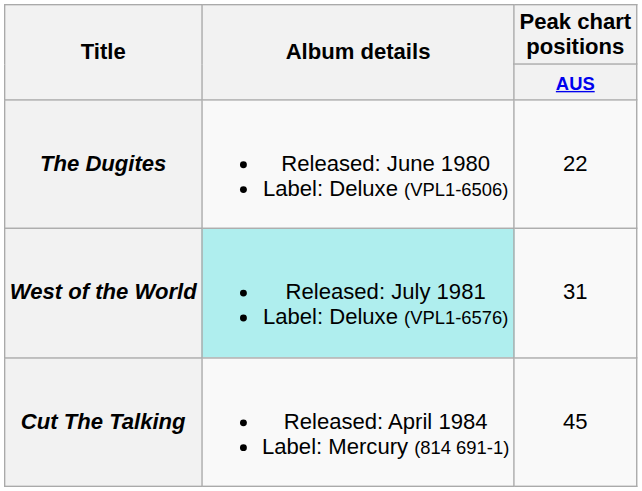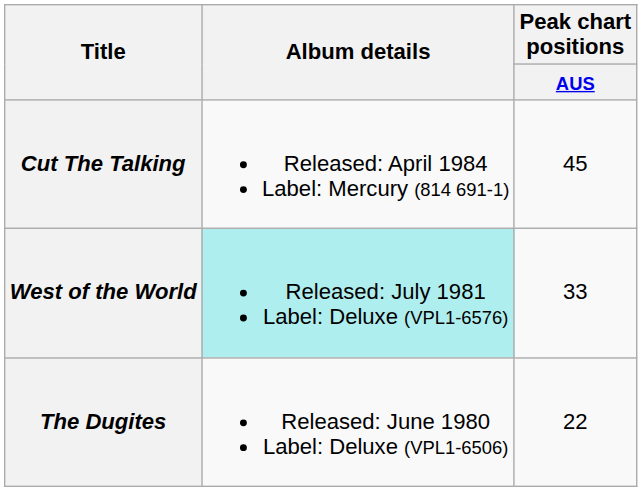rows swapped: The Dugites <-> Cut The Talking
West of the World | Peak chart positions / AUS: 31 -> 33
